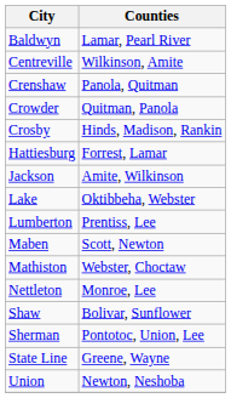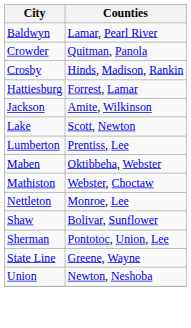- row: Centreville | Wilkinson, Amite
- row: Crenshaw | Panola, Quitman
Lake | Counties: Oktibbeha, Webster -> Scott, Newton
Maben | Counties: Scott, Newton -> Oktibbeha, Webster
